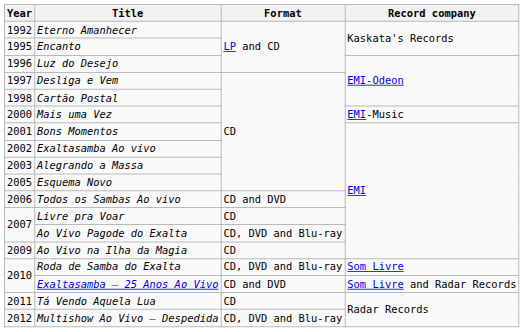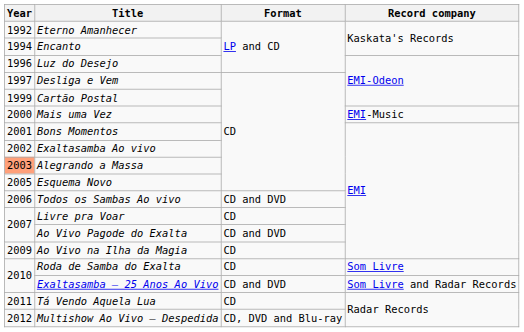Encanto | Year: 1995 -> 1994
Cartão Postal | Year: 1998 -> 1999
Alegrando a Massa | Year: no background -> lightsalmon background
Ao Vivo Pagode do Exalta | Format: CD, DVD and Blu-ray -> CD and DVD
Roda de Samba do Exalta | Format: CD, DVD and Blu-ray -> CD
